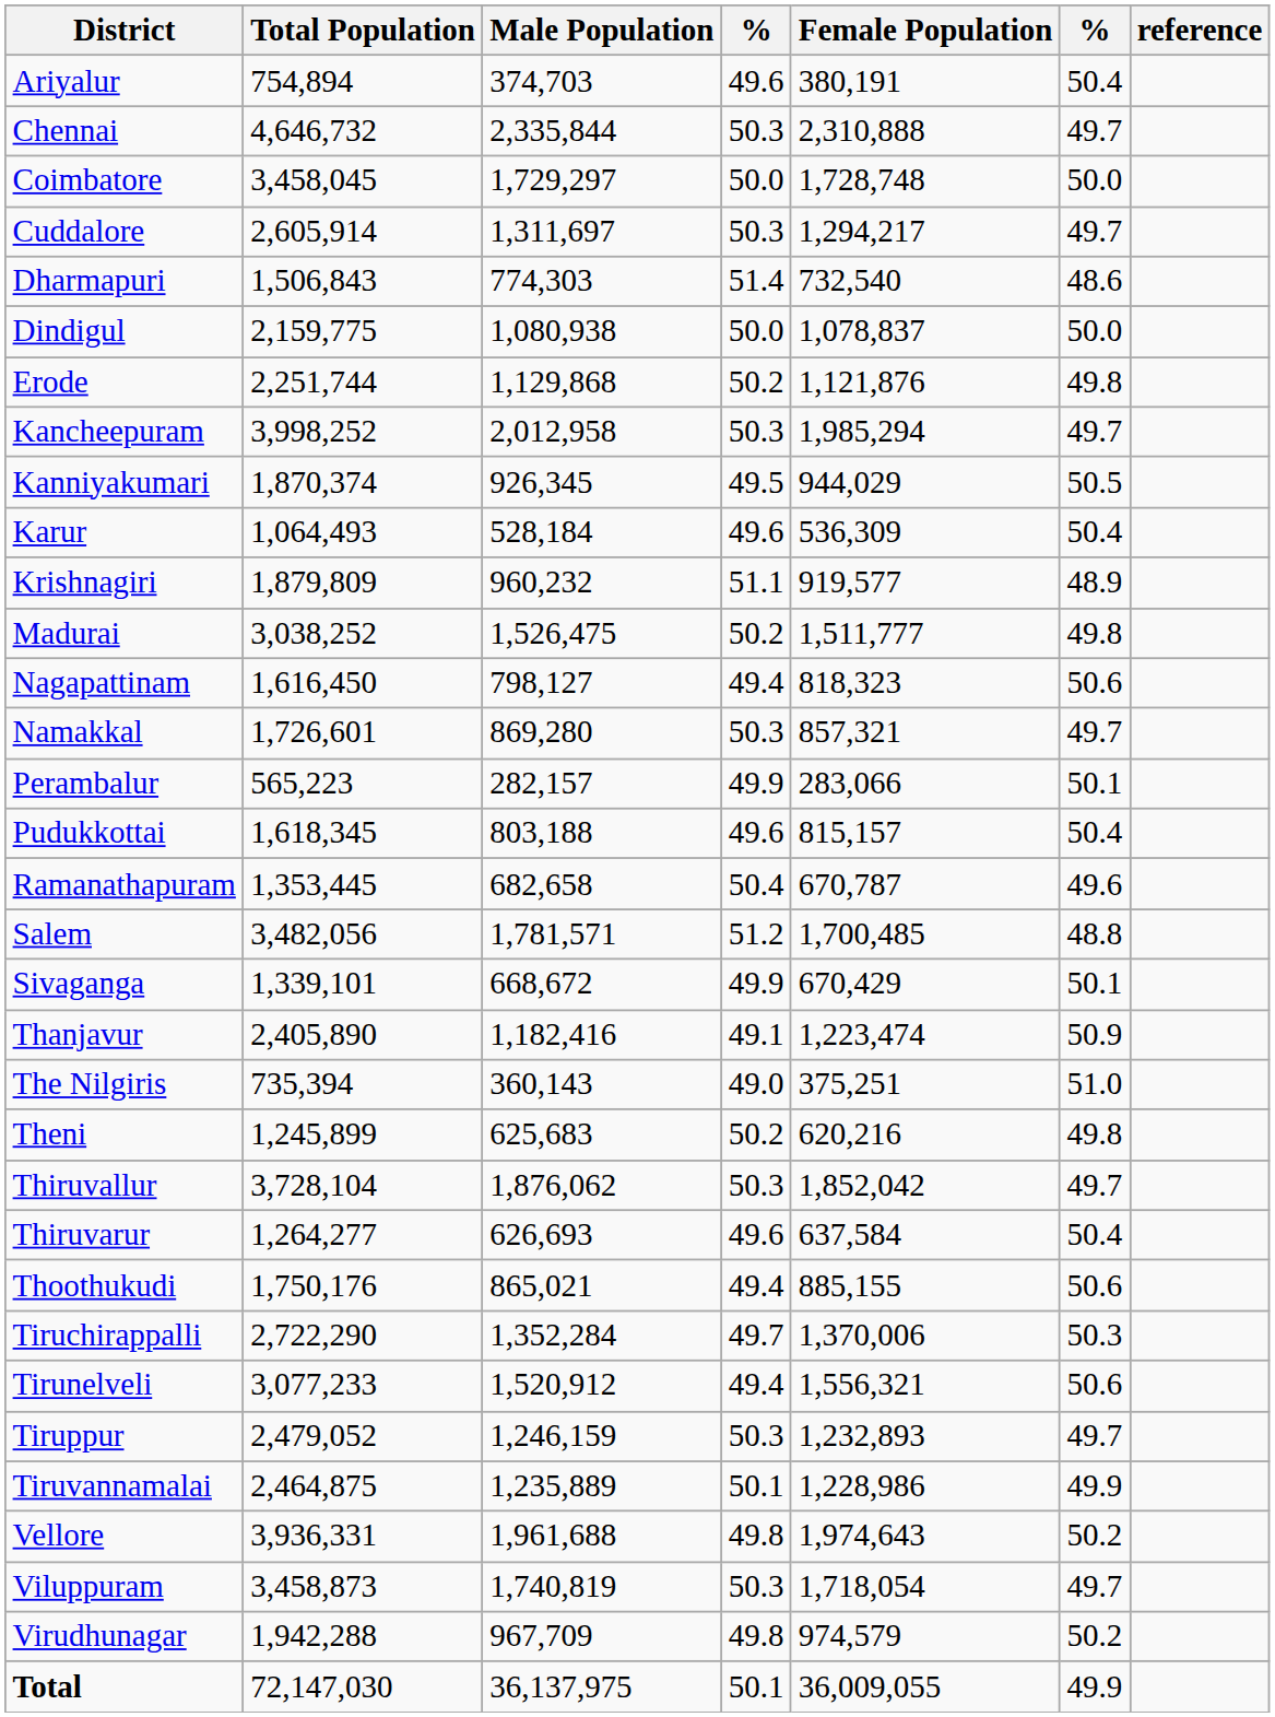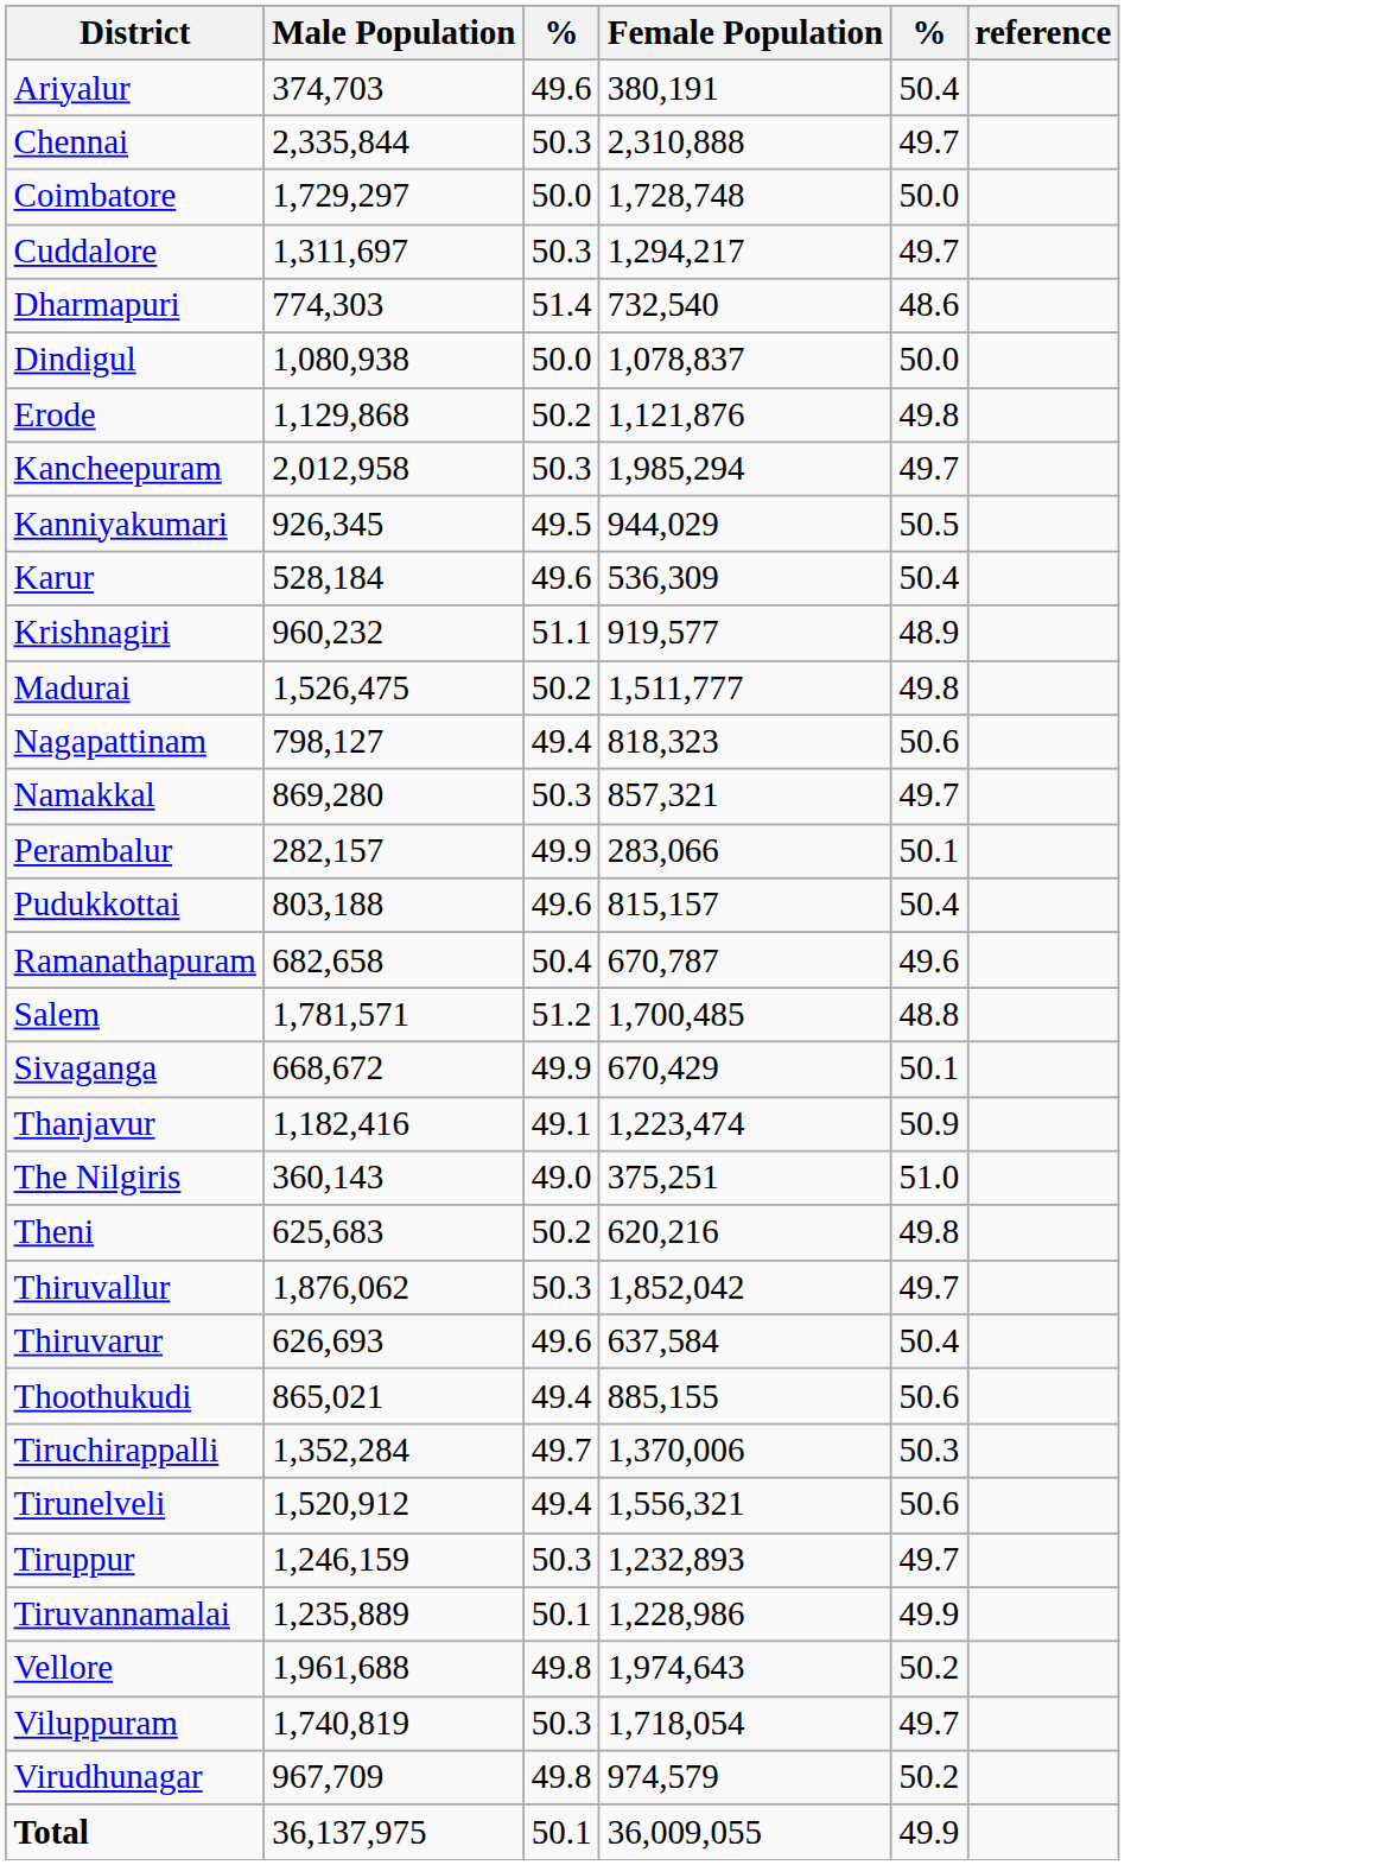- column: Total Population | 754,894 | 4,646,732 | 3,458,045 | 2,605,914 | 1,506,843 | 2,159,775 | 2,251,744 | 3,998,252 | 1,870,374 | 1,064,493 | 1,879,809 | 3,038,252 | 1,616,450 | 1,726,601 | 565,223 | 1,618,345 | 1,353,445 | 3,482,056 | 1,339,101 | 2,405,890 | 735,394 | 1,245,899 | 3,728,104 | 1,264,277 | 1,750,176 | 2,722,290 | 3,077,233 | 2,479,052 | 2,464,875 | 3,936,331 | 3,458,873 | 1,942,288 | 72,147,030
